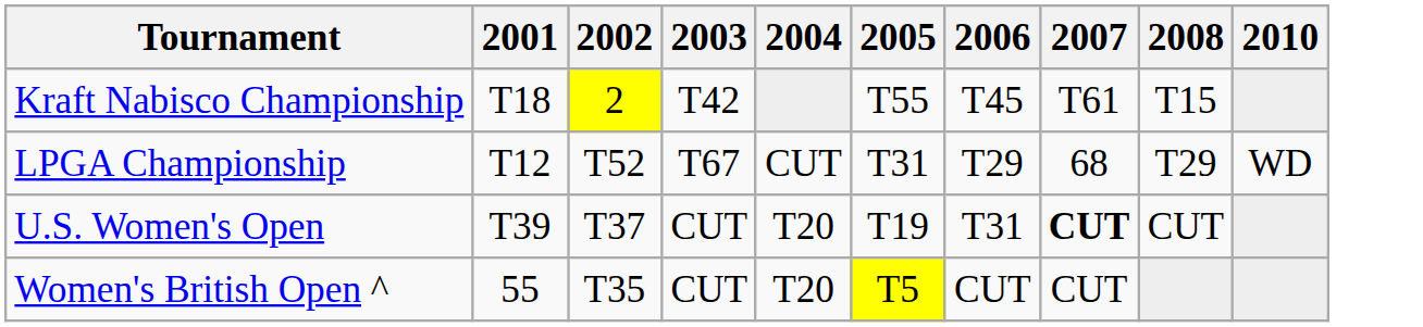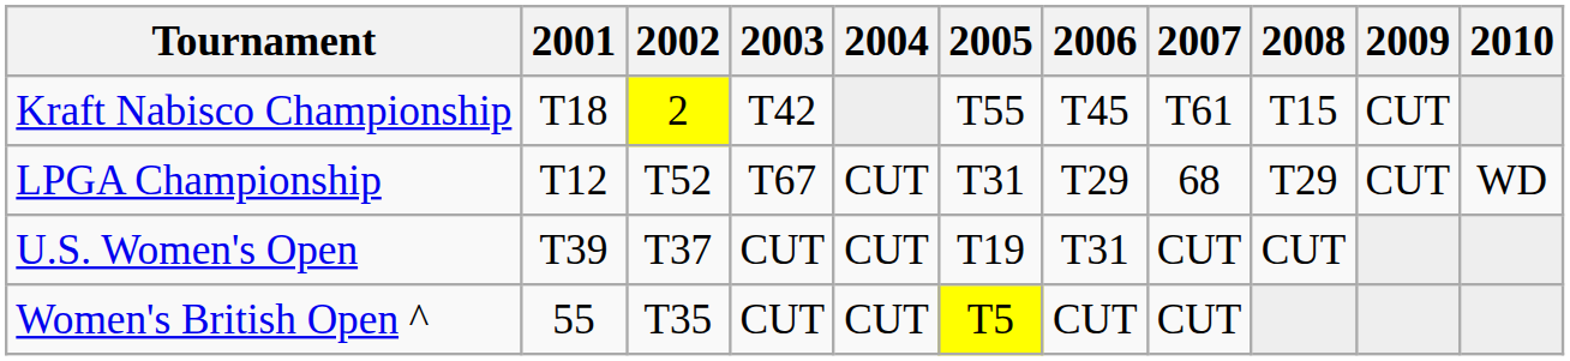+ column: 2009 | CUT | CUT
U.S. Women's Open | 2004: T20 -> CUT
U.S. Women's Open | 2007: bold -> normal
Women's British Open ^ | 2004: T20 -> CUT
